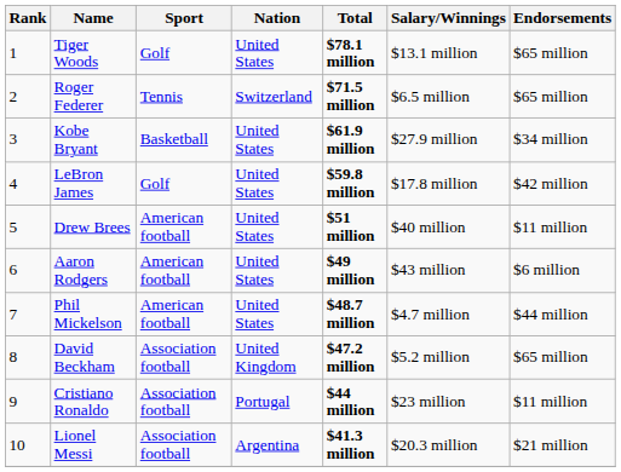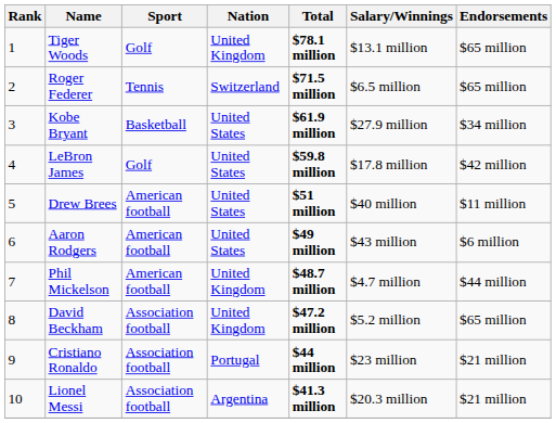Tiger Woods | Nation: United States -> United Kingdom
Phil Mickelson | Nation: United States -> United Kingdom
Cristiano Ronaldo | Endorsements: $11 million -> $21 million
